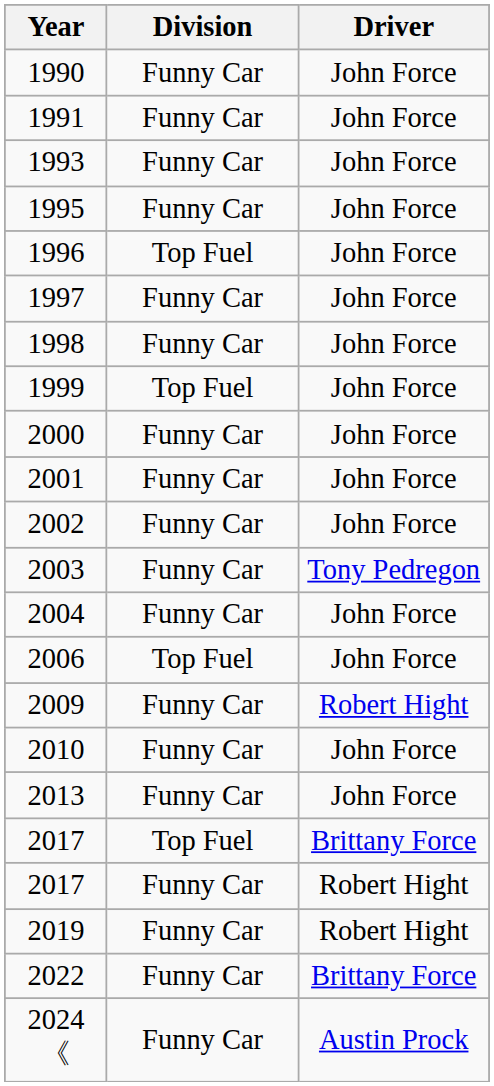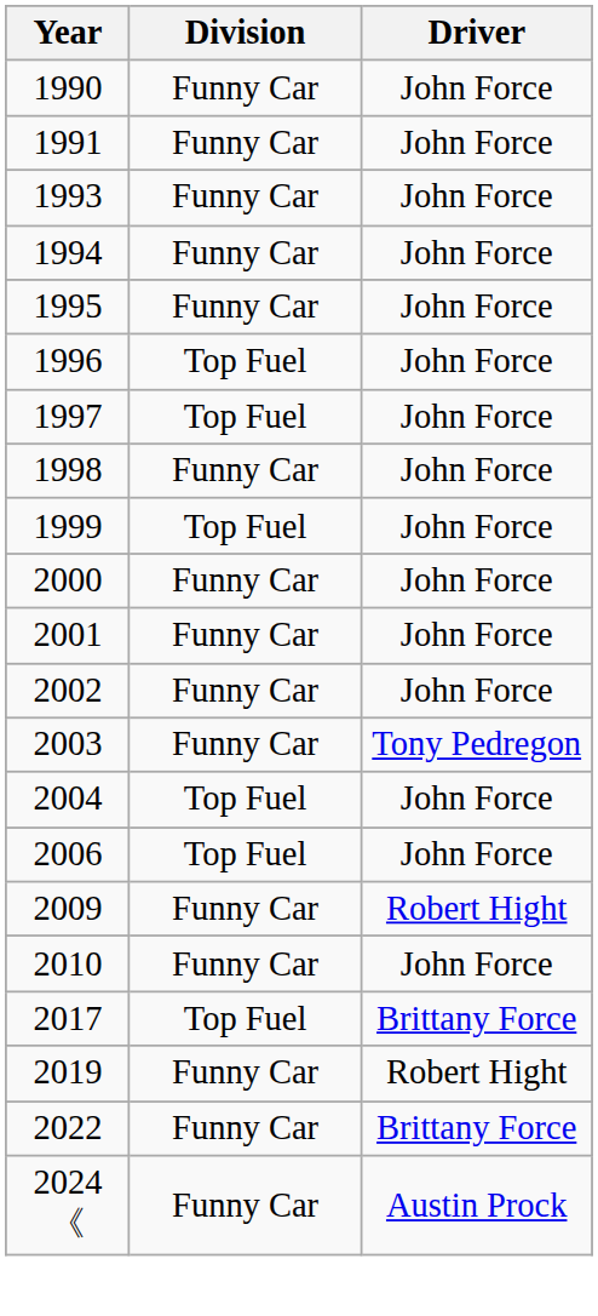+ row: 1994 | Funny Car | John Force
1997 | Division: Funny Car -> Top Fuel
2004 | Division: Funny Car -> Top Fuel
- row: 2013 | Funny Car | John Force
- row: 2017 | Funny Car | Robert Hight
